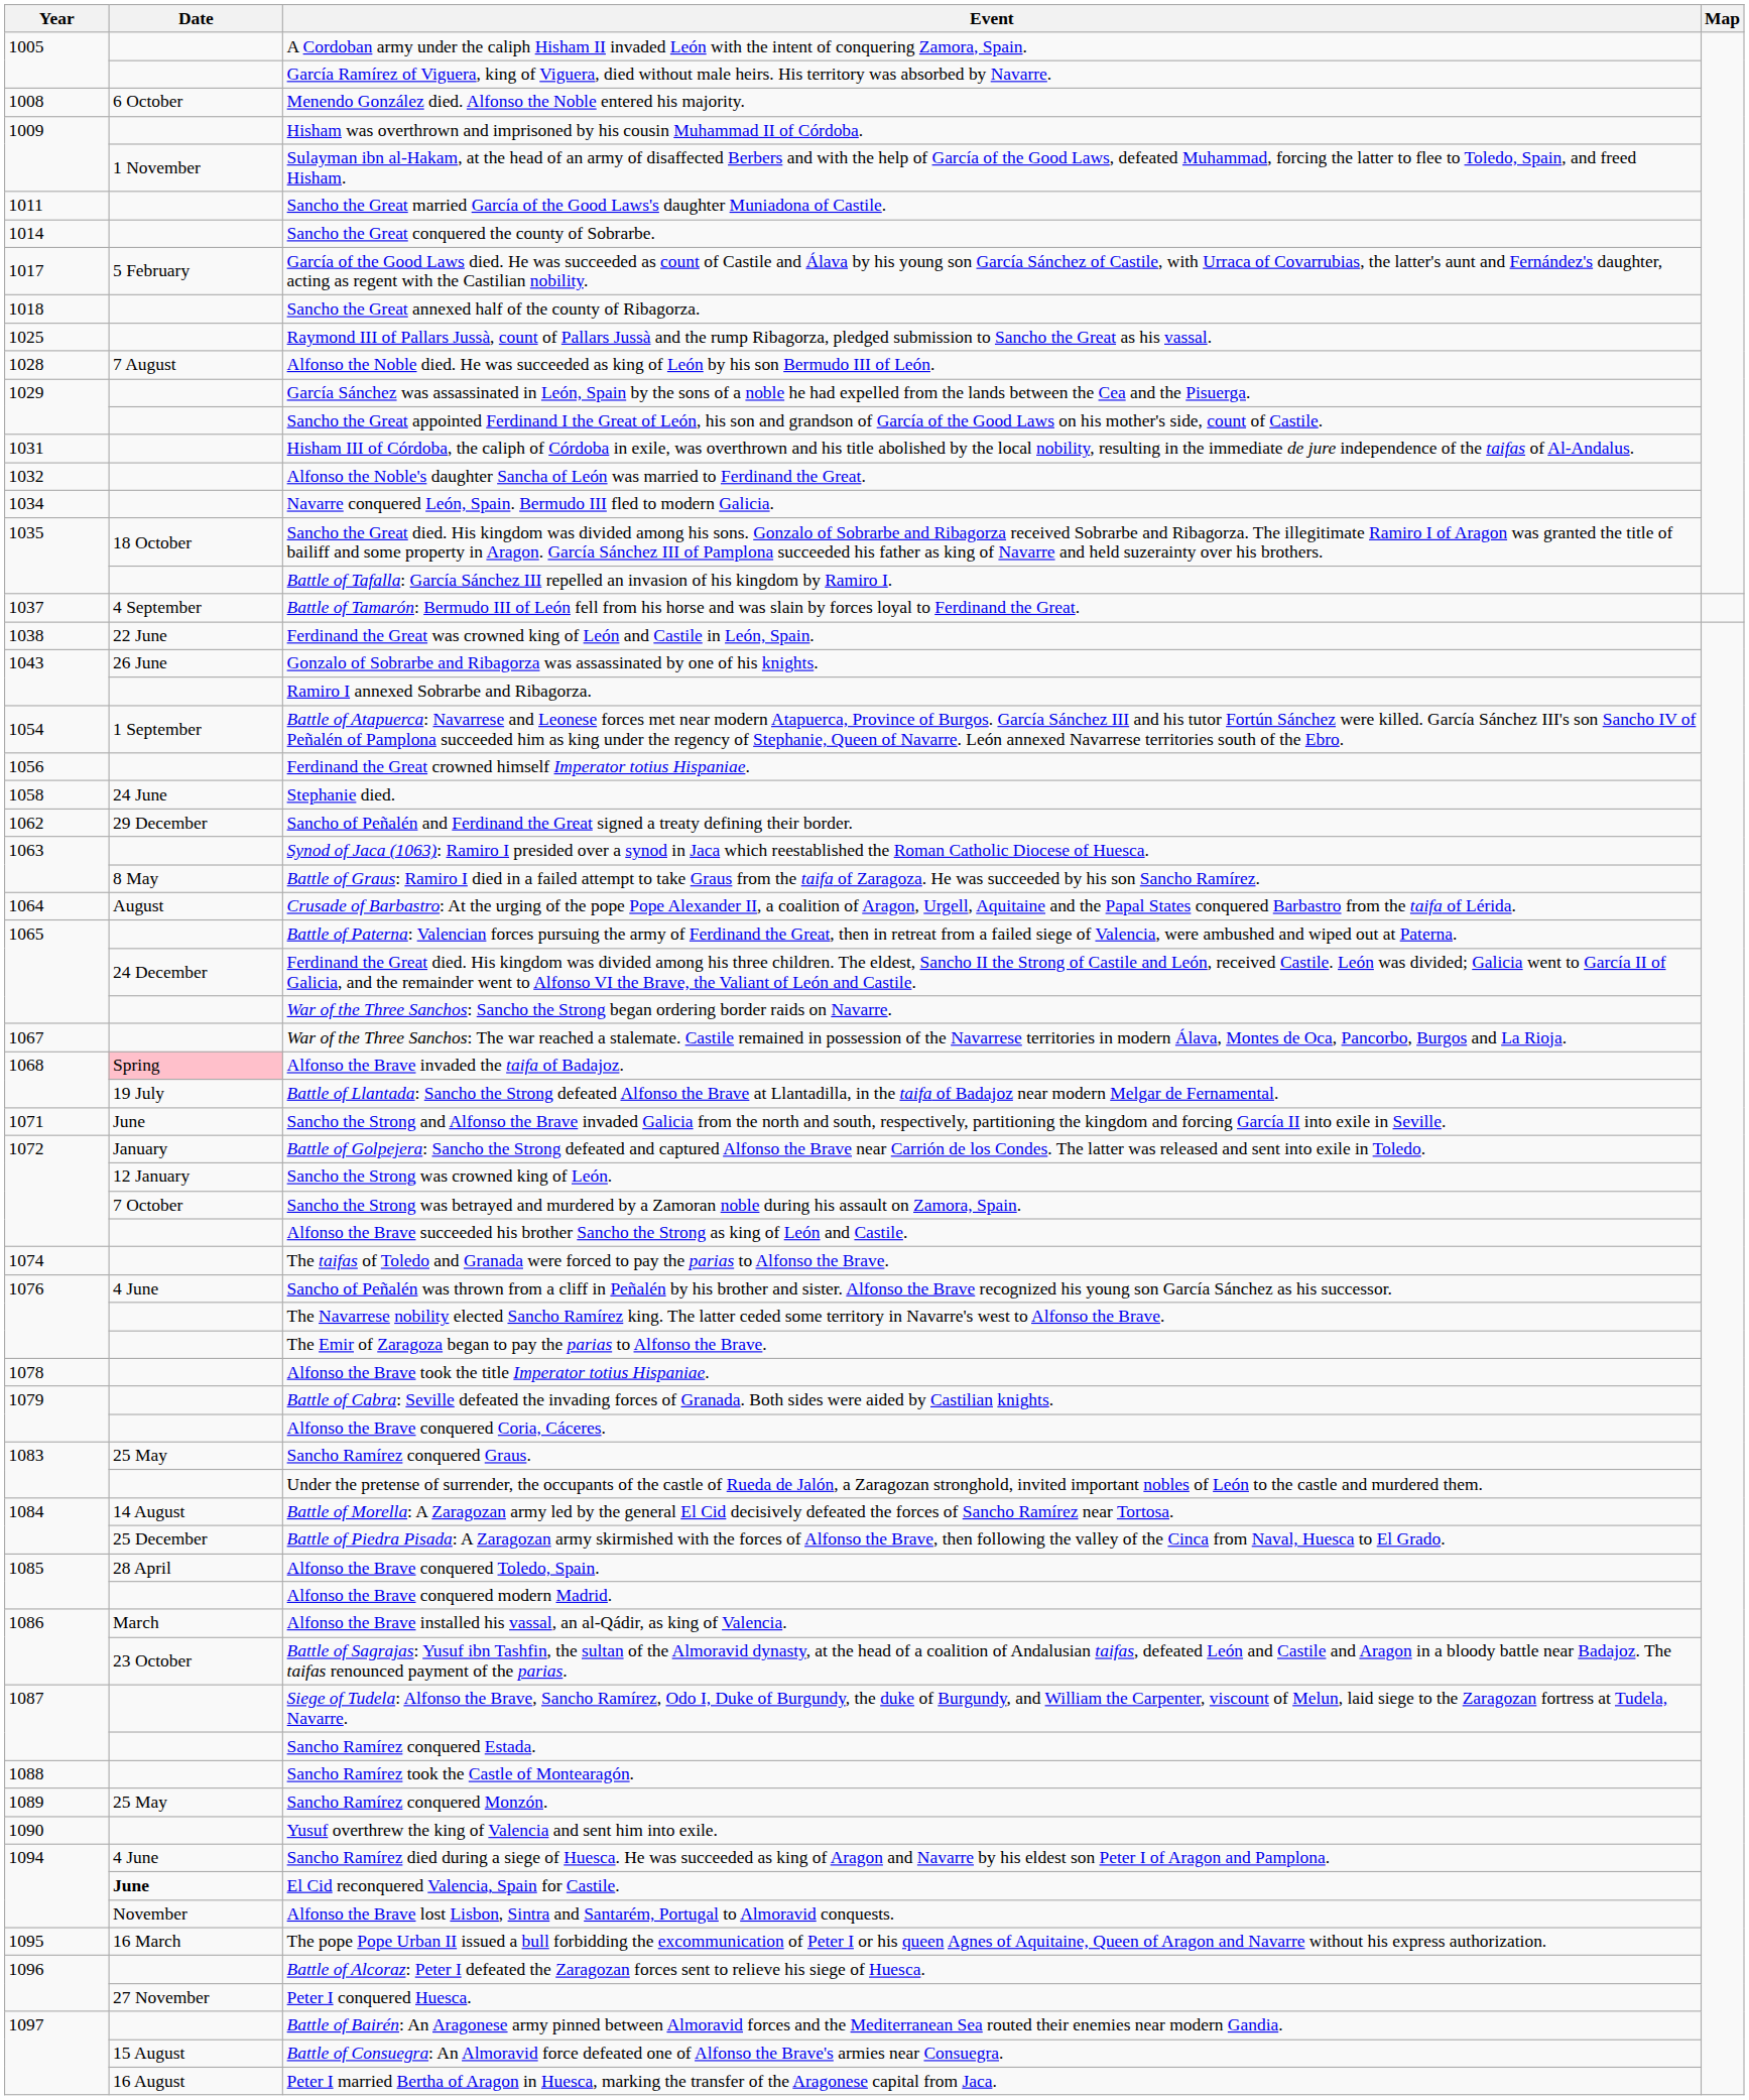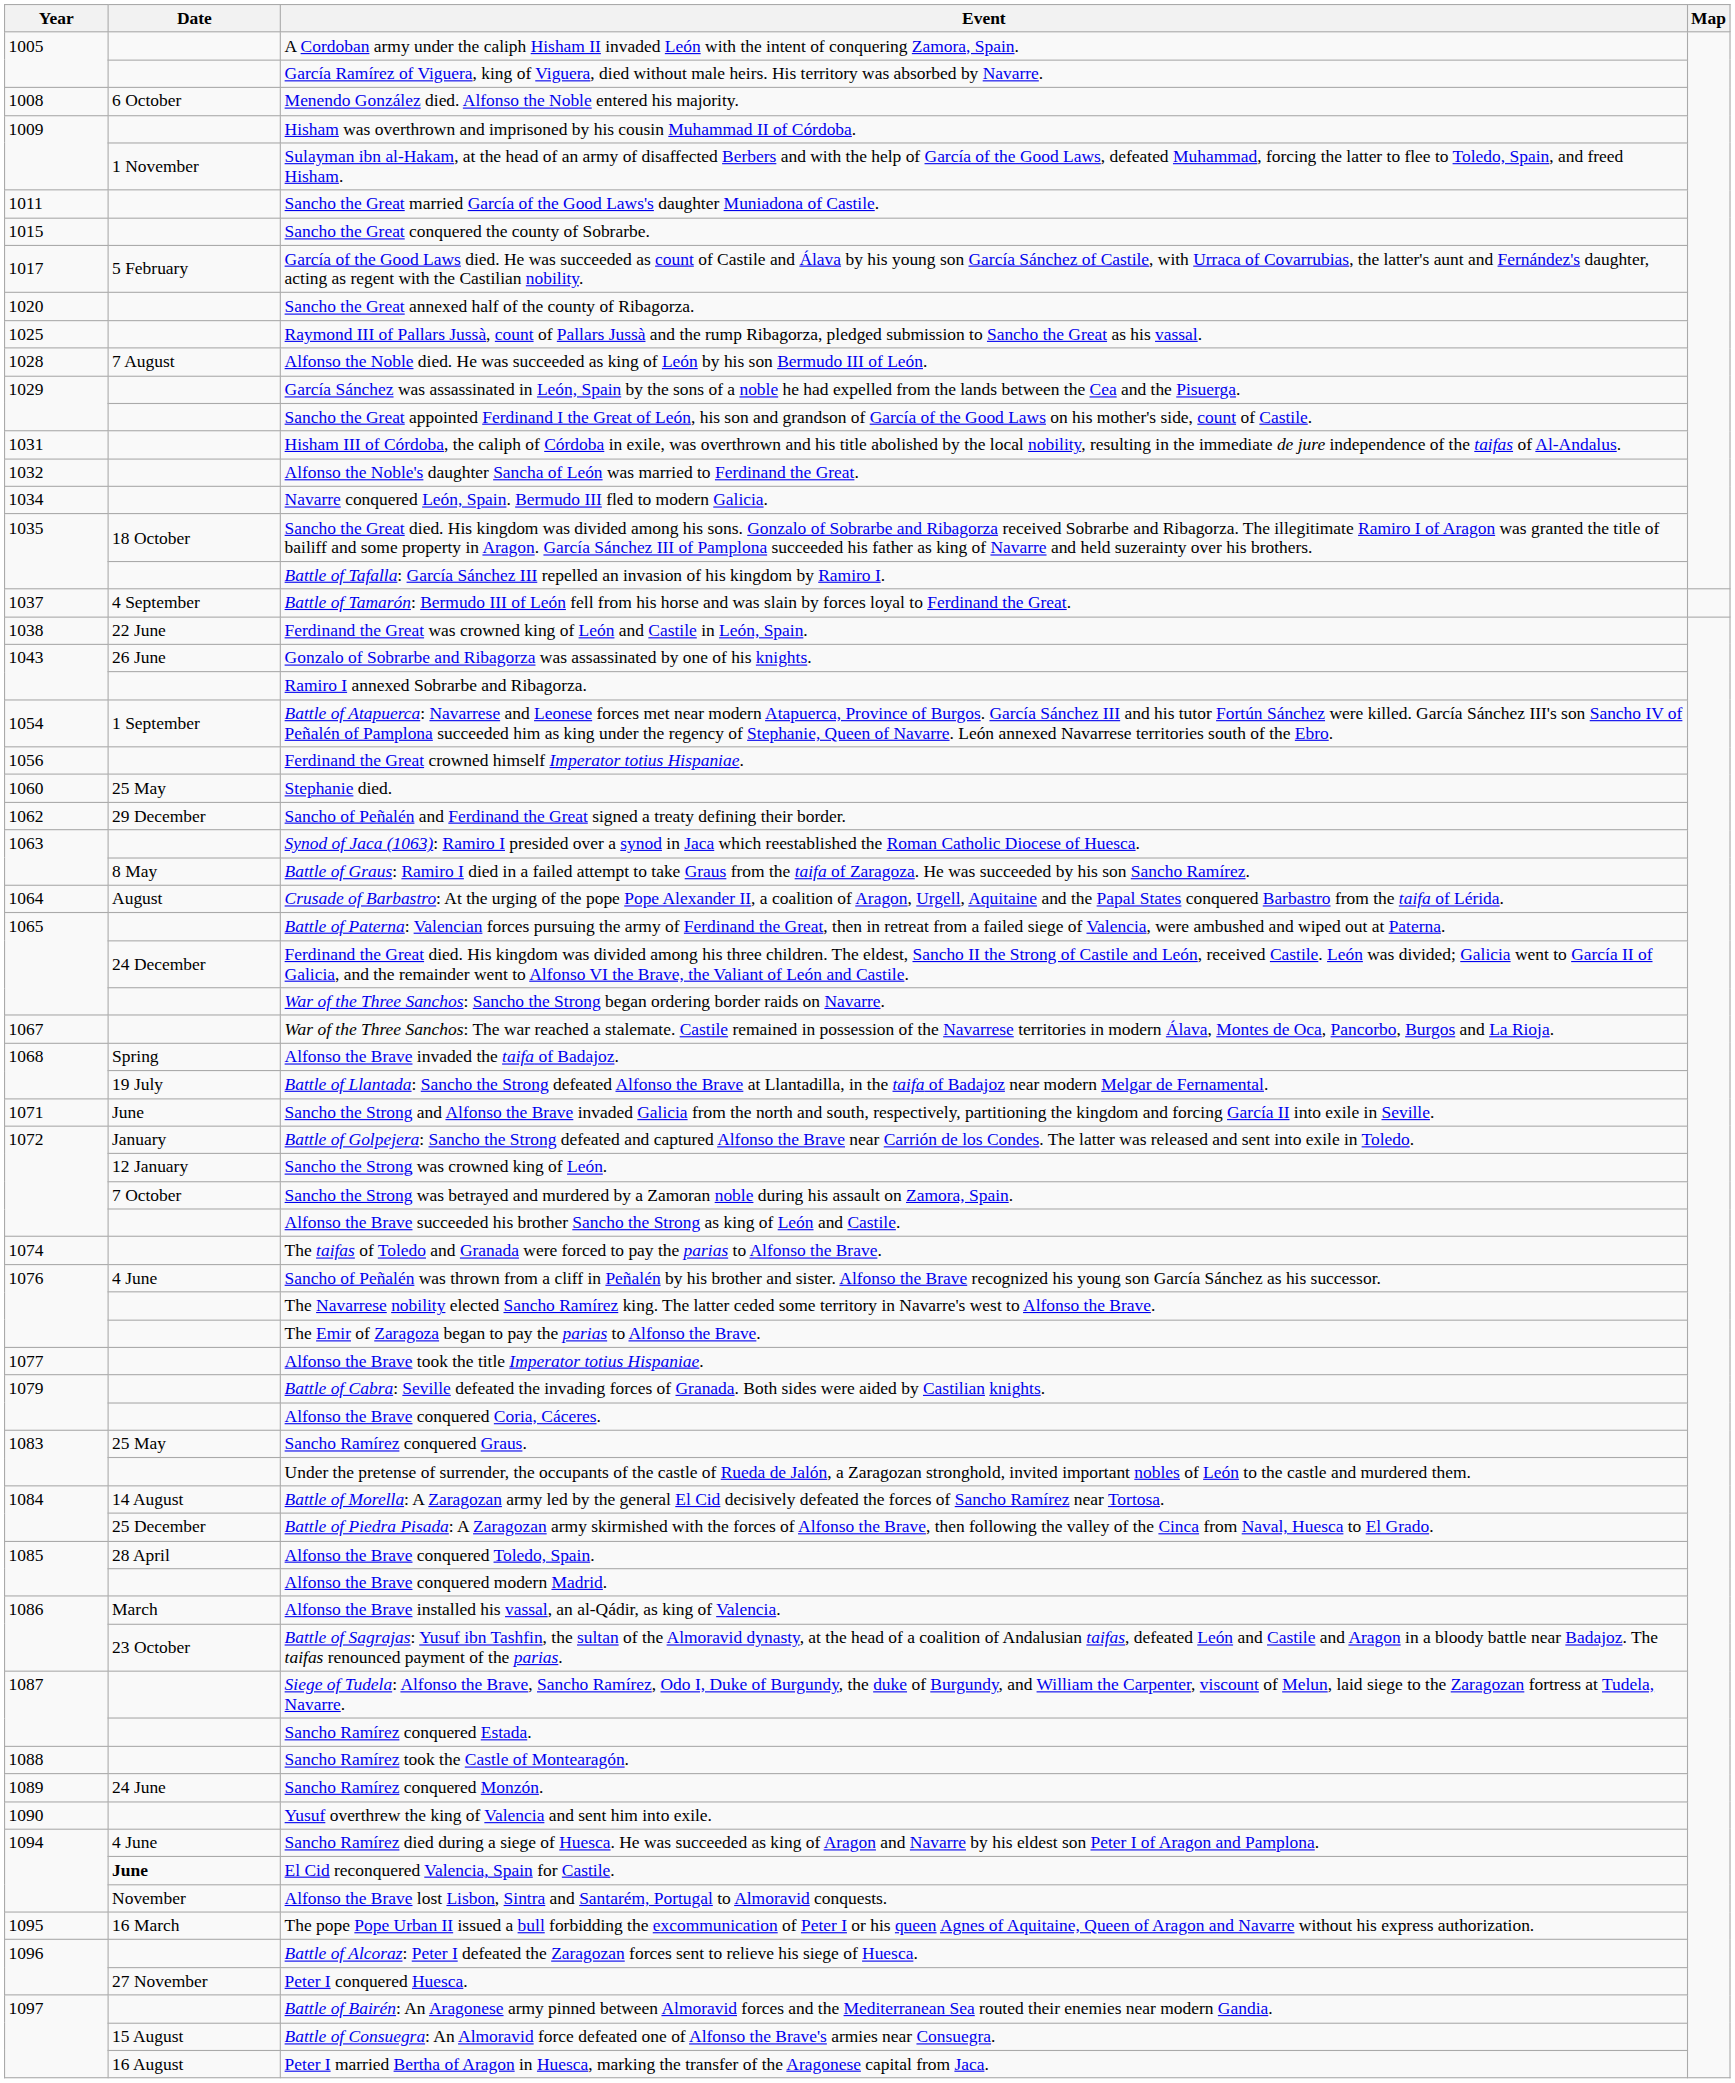Sancho the Great conquered the county of Sobrarbe. | Year: 1014 -> 1015
Sancho the Great annexed half of the county of Ribagorza. | Year: 1018 -> 1020
Stephanie died. | Year: 1058 -> 1060
Stephanie died. | Date: 24 June -> 25 May
Alfonso the Brave invaded the taifa of Badajoz. | Date: pink background -> no background
Alfonso the Brave took the title Imperator totius Hispaniae. | Year: 1078 -> 1077
Sancho Ramírez conquered Monzón. | Date: 25 May -> 24 June
